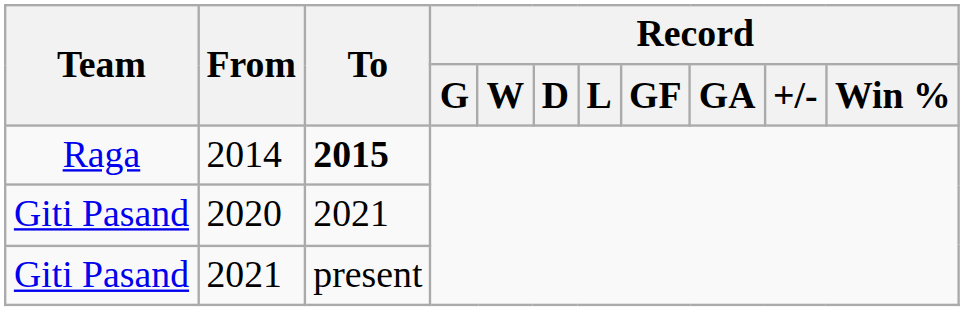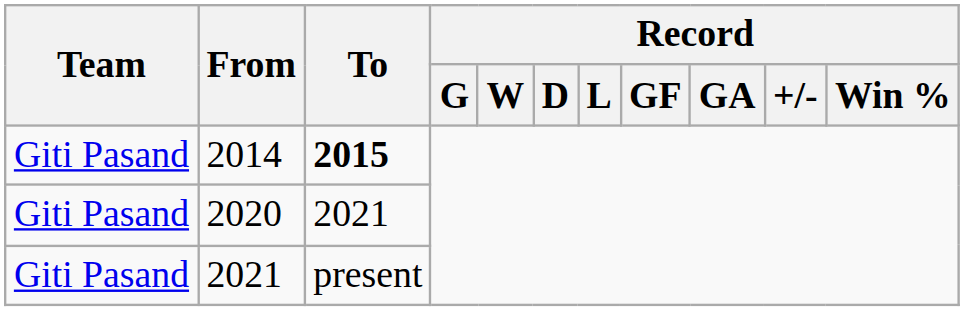2014 | Team: Raga -> Giti Pasand
